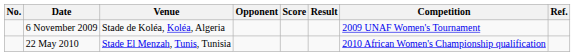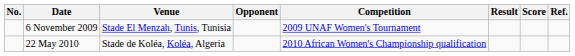columns swapped: Score <-> Competition
6 November 2009 | Venue: Stade de Koléa, Koléa, Algeria -> Stade El Menzah, Tunis, Tunisia
22 May 2010 | Venue: Stade El Menzah, Tunis, Tunisia -> Stade de Koléa, Koléa, Algeria
